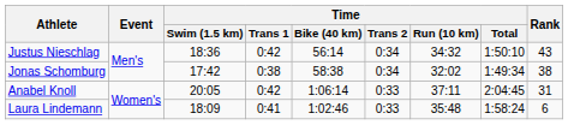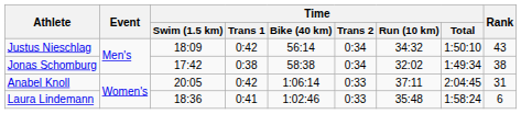Justus Nieschlag | Time / Swim (1.5 km): 18:36 -> 18:09
Laura Lindemann | Time / Swim (1.5 km): 18:09 -> 18:36
